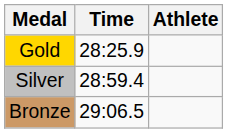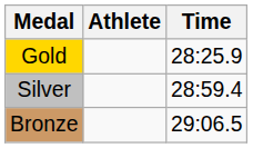columns swapped: Athlete <-> Time
